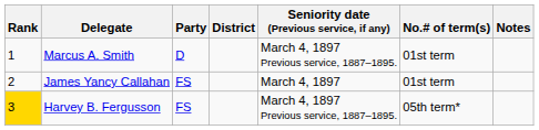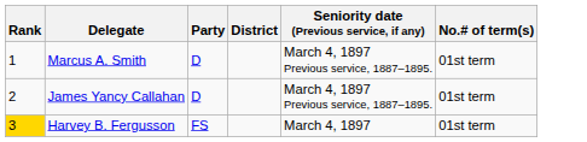- column: Notes
James Yancy Callahan | Party: FS -> D
James Yancy Callahan | Seniority date (Previous service, if any): March 4, 1897 -> March 4, 1897 Previous service, 1887–1895.
Harvey B. Fergusson | Seniority date (Previous service, if any): March 4, 1897 Previous service, 1887–1895. -> March 4, 1897
Harvey B. Fergusson | No.# of term(s): 05th term* -> 01st term
